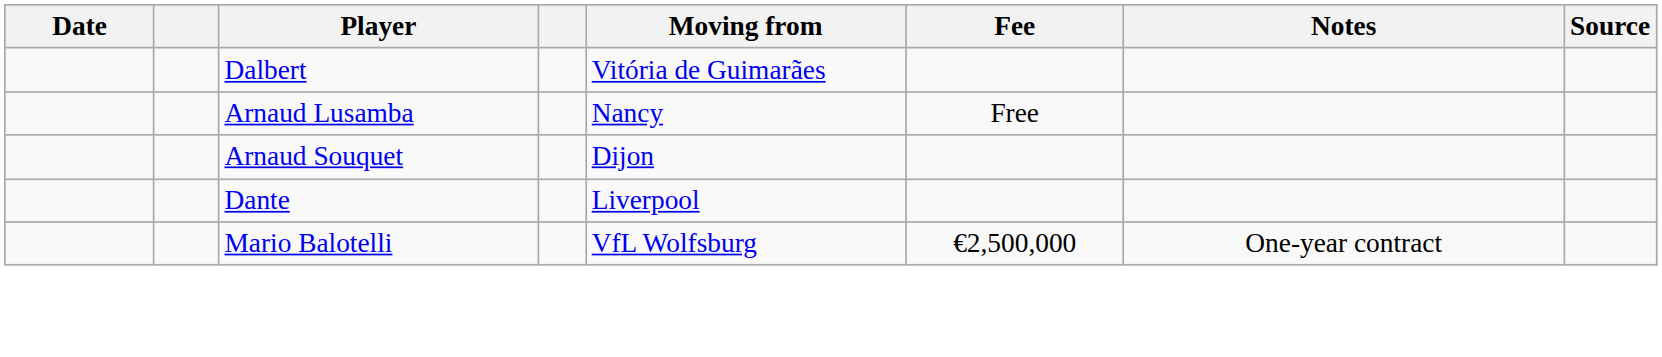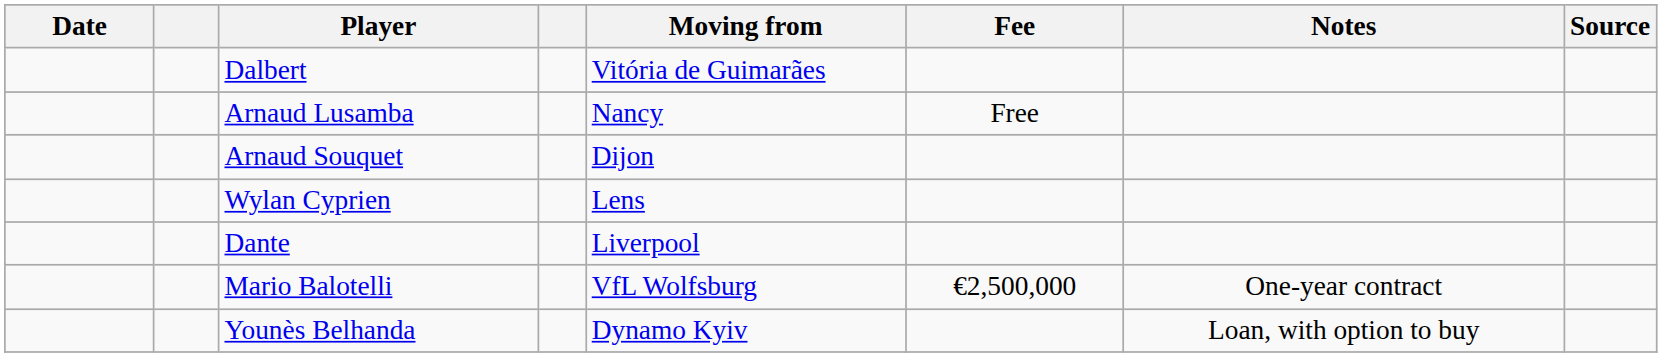+ row: Wylan Cyprien | Lens
+ row: Younès Belhanda | Dynamo Kyiv | Loan, with option to buy
